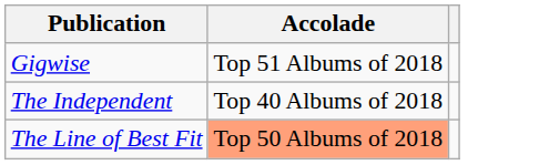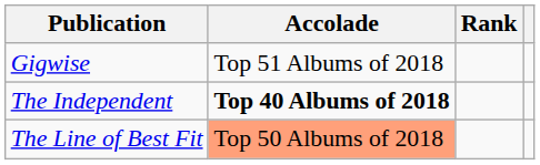+ column: Rank
The Independent | Accolade: normal -> bold
